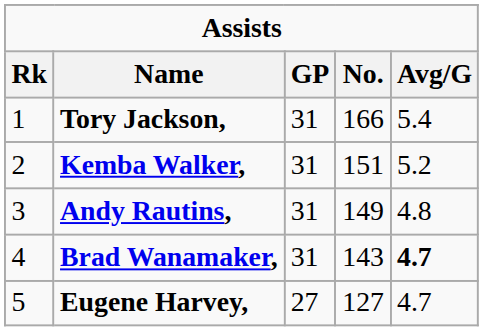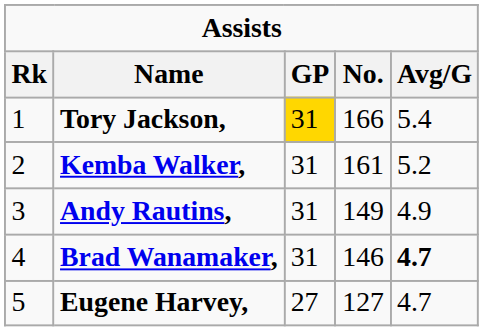Tory Jackson, | GP: no background -> gold background
Kemba Walker, | No.: 151 -> 161
Andy Rautins, | Avg/G: 4.8 -> 4.9
Brad Wanamaker, | No.: 143 -> 146
